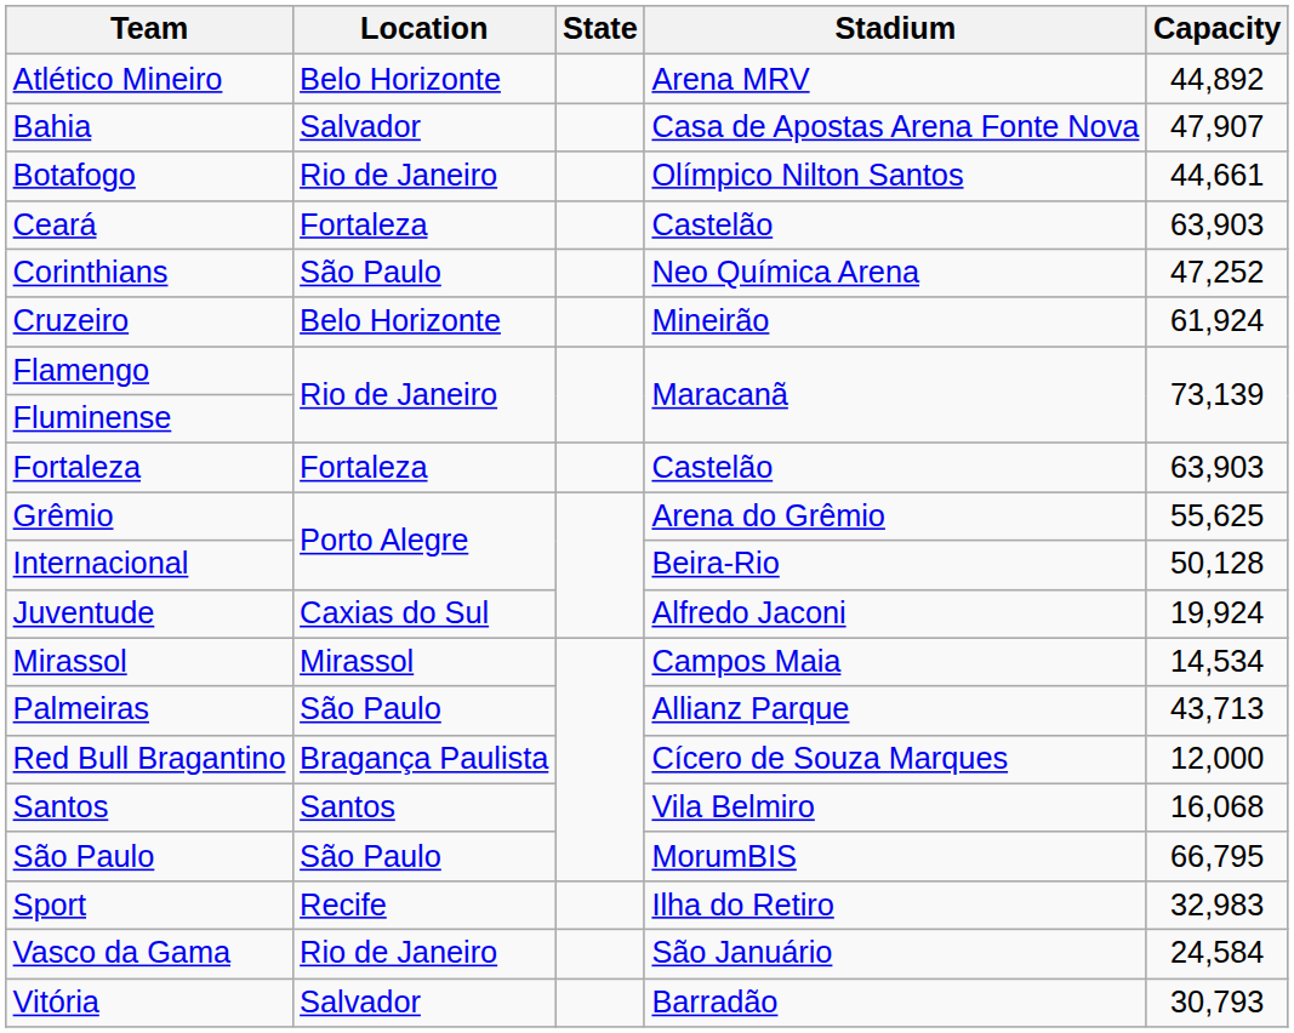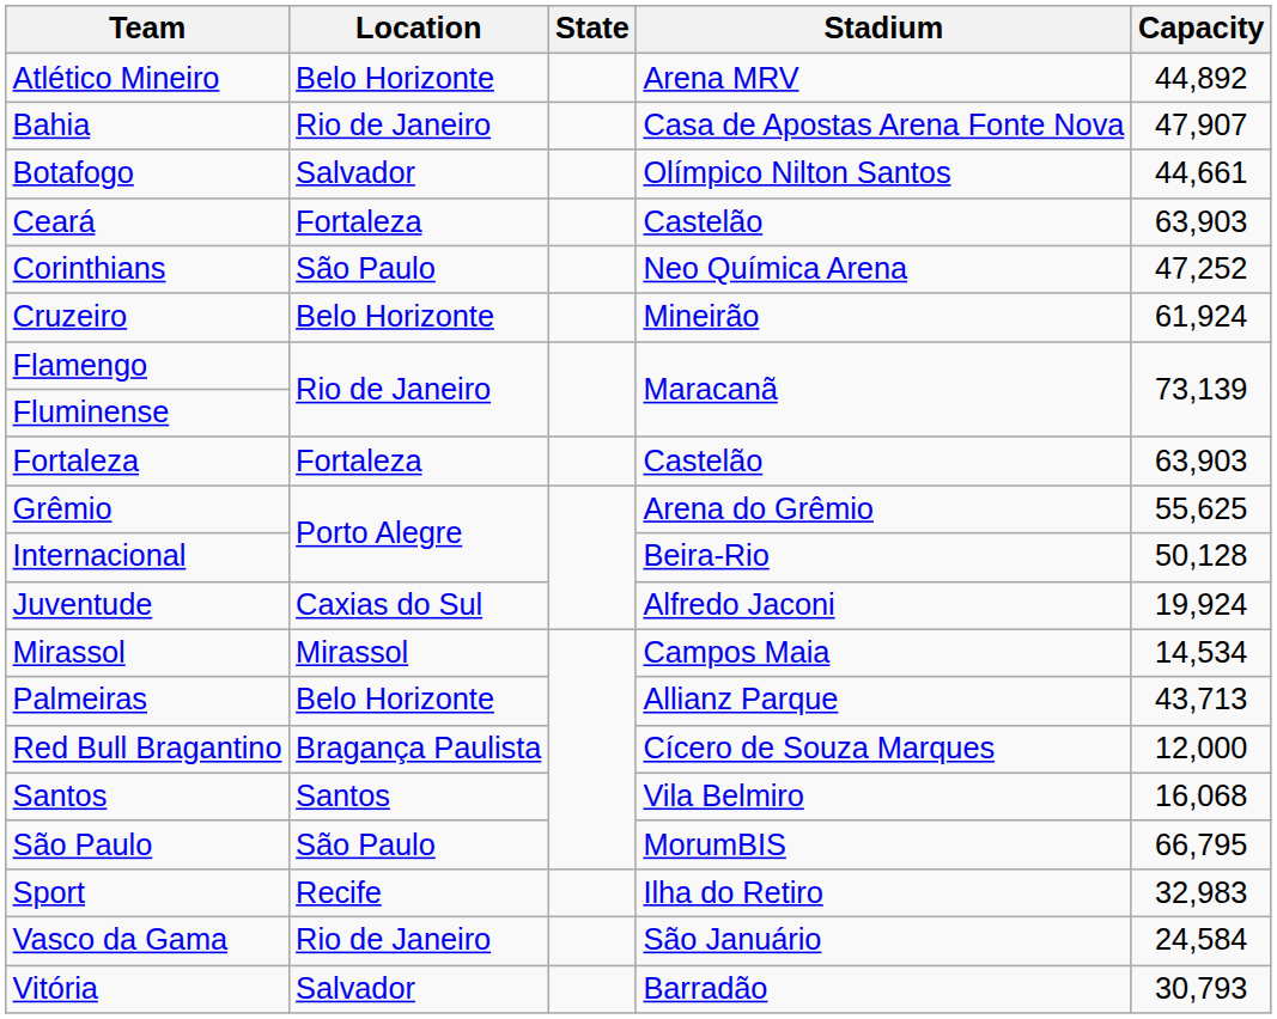Bahia | Location: Salvador -> Rio de Janeiro
Botafogo | Location: Rio de Janeiro -> Salvador
Palmeiras | Location: São Paulo -> Belo Horizonte
